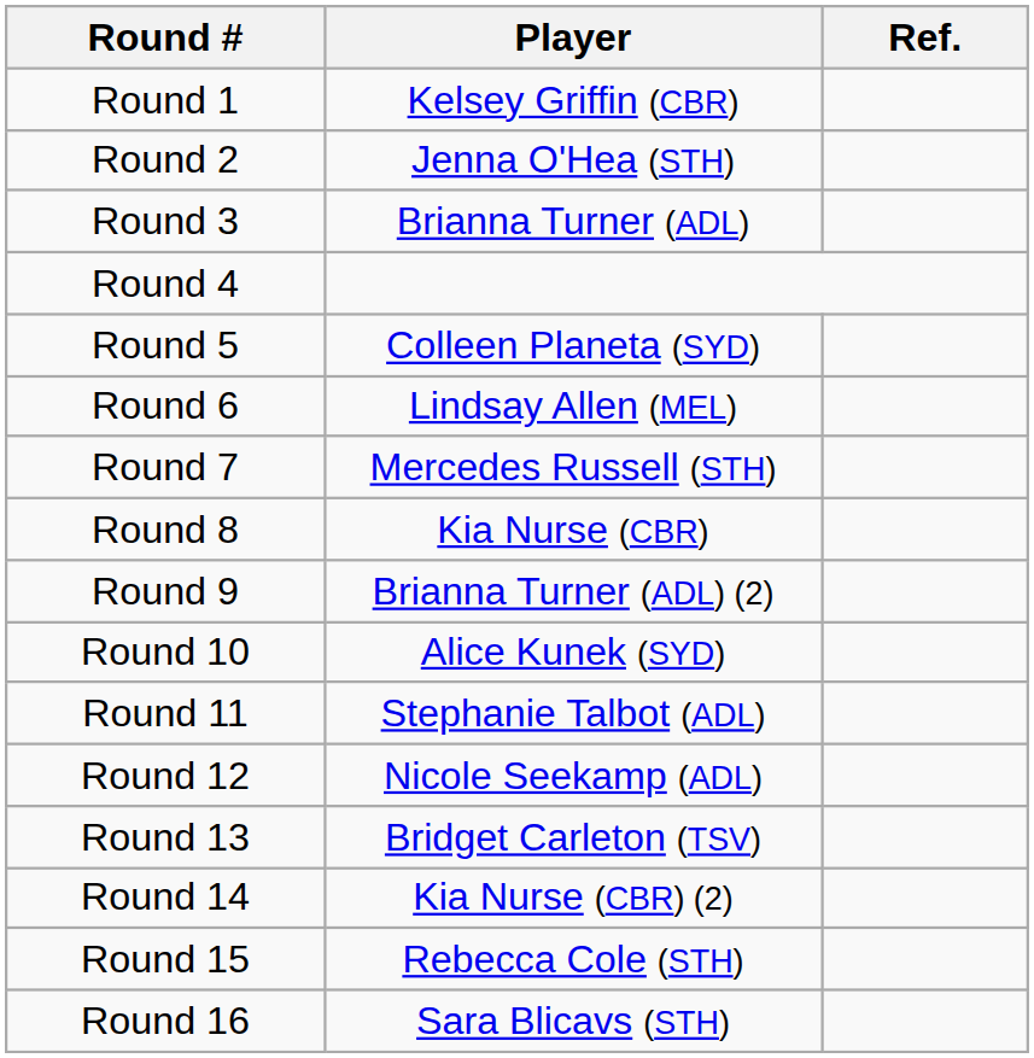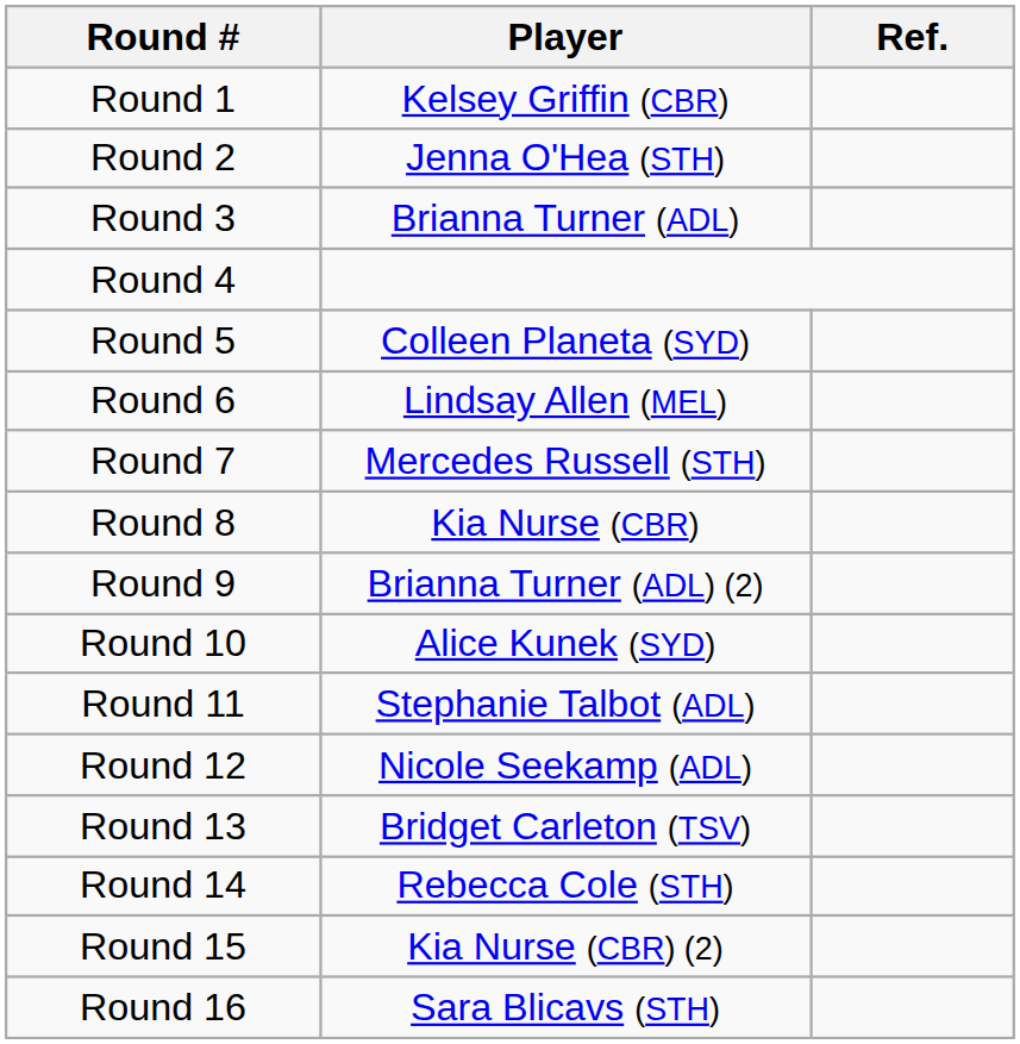Round 14 | Player: Kia Nurse (CBR) (2) -> Rebecca Cole (STH)
Round 15 | Player: Rebecca Cole (STH) -> Kia Nurse (CBR) (2)
